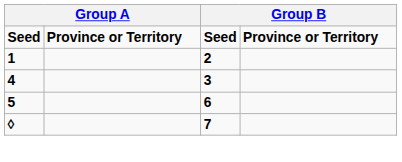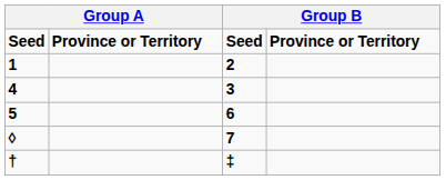+ row: † | ‡
